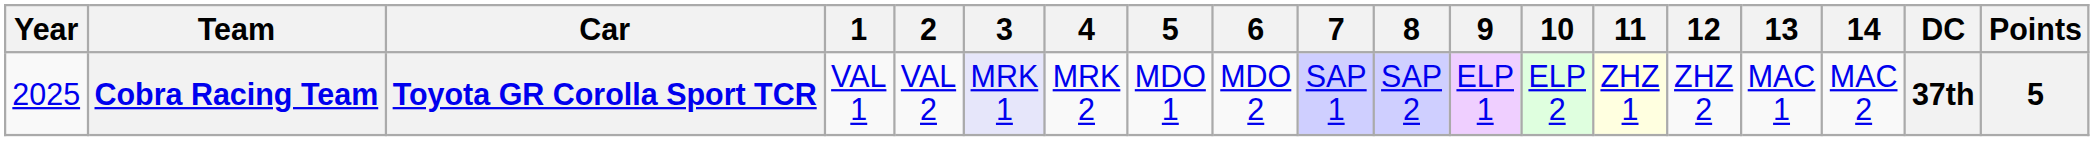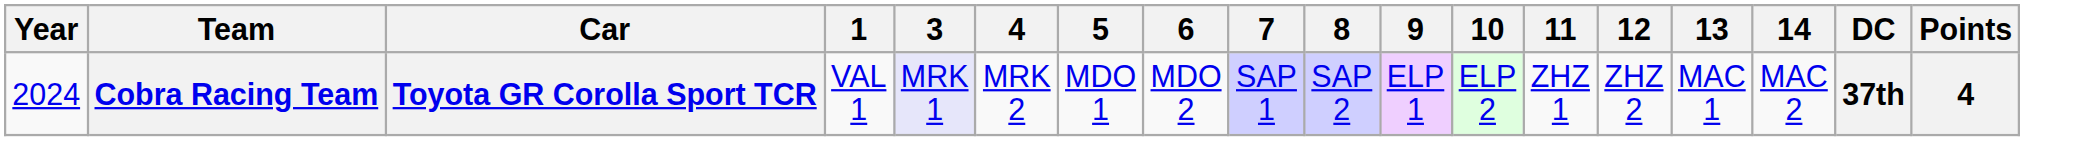- column: 2 | VAL 2
Cobra Racing Team | Year: 2025 -> 2024
Cobra Racing Team | 11: lightyellow background -> no background
Cobra Racing Team | Points: 5 -> 4
